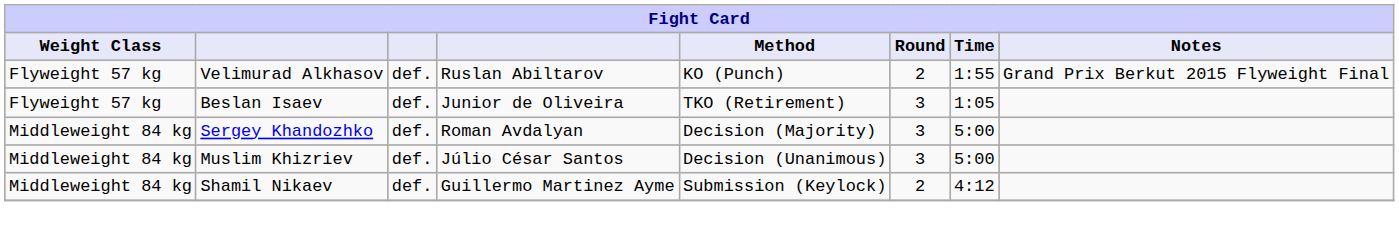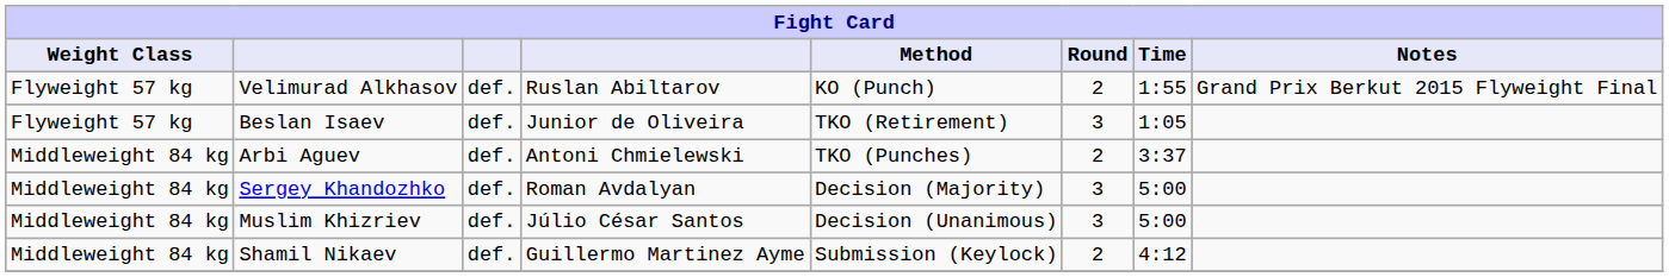+ row: Middleweight 84 kg | Arbi Aguev | def. | Antoni Chmielewski | TKO (Punches) | 2 | 3:37
